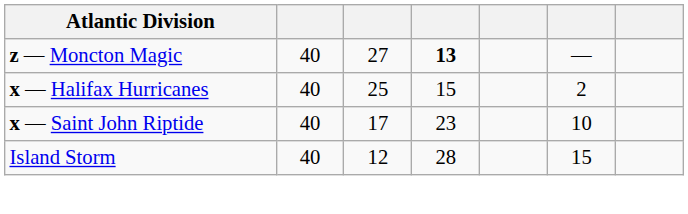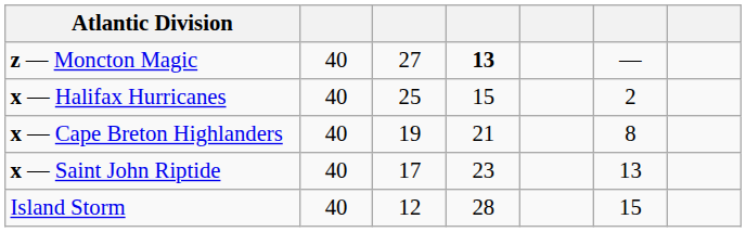+ row: x — Cape Breton Highlanders | 40 | 19 | 21 | 8
x — Saint John Riptide | column 6: 10 -> 13
